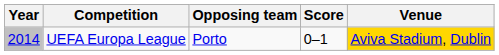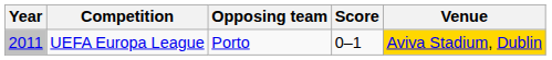UEFA Europa League | Year: 2014 -> 2011
